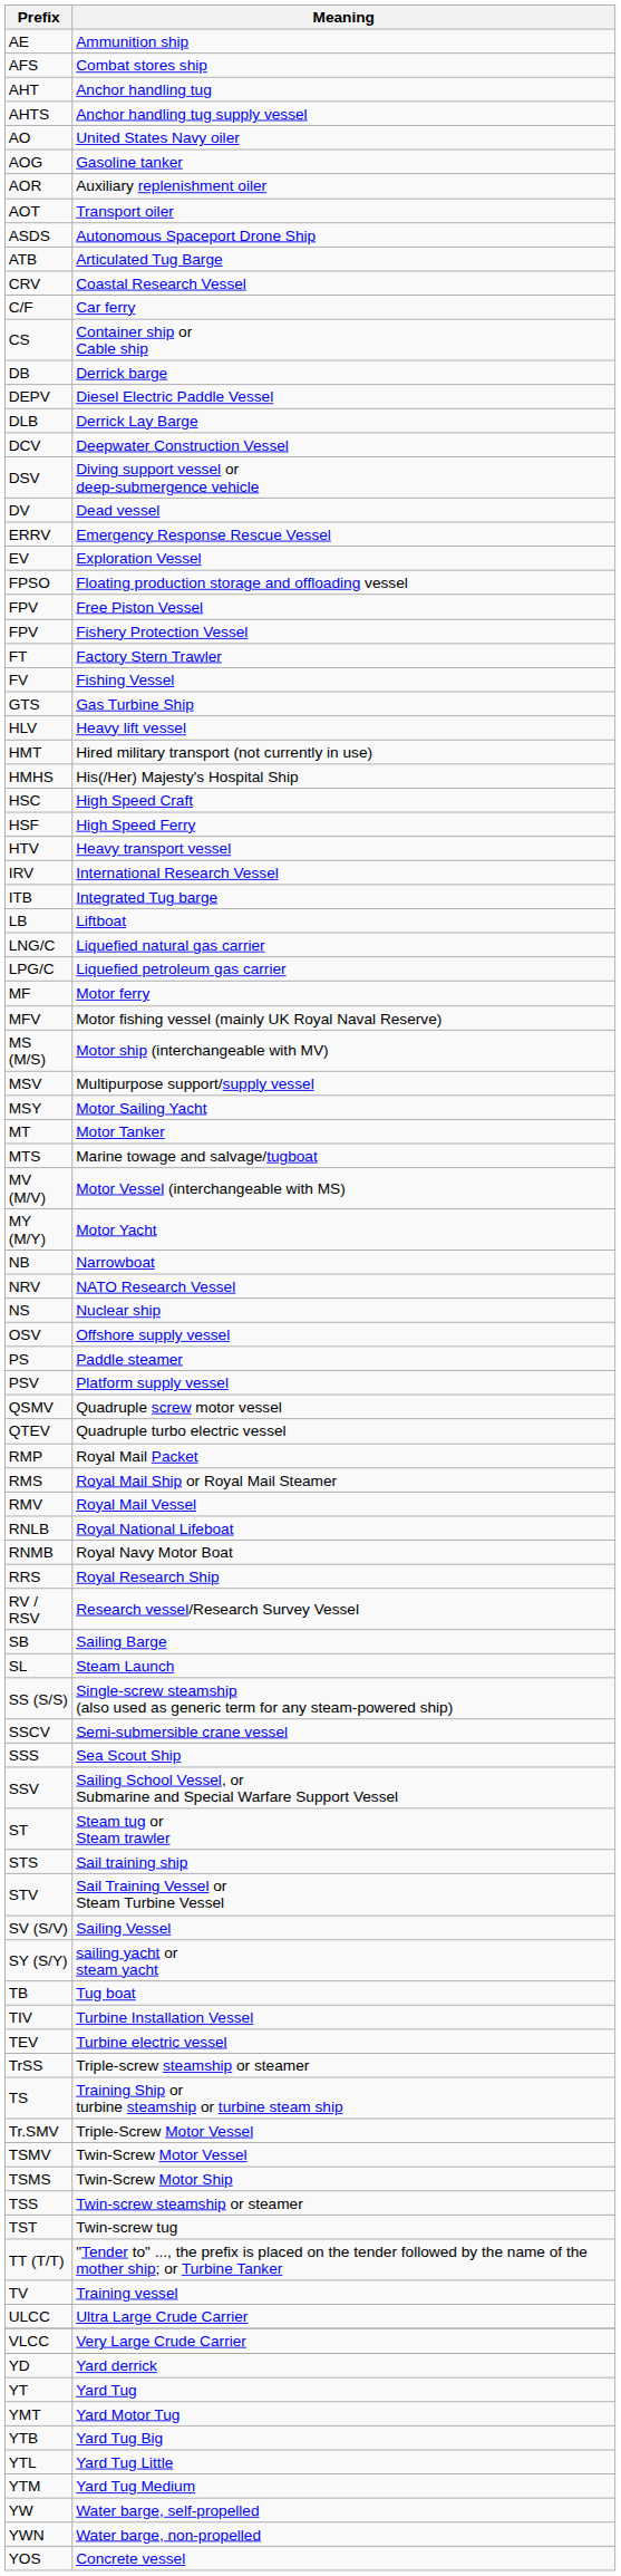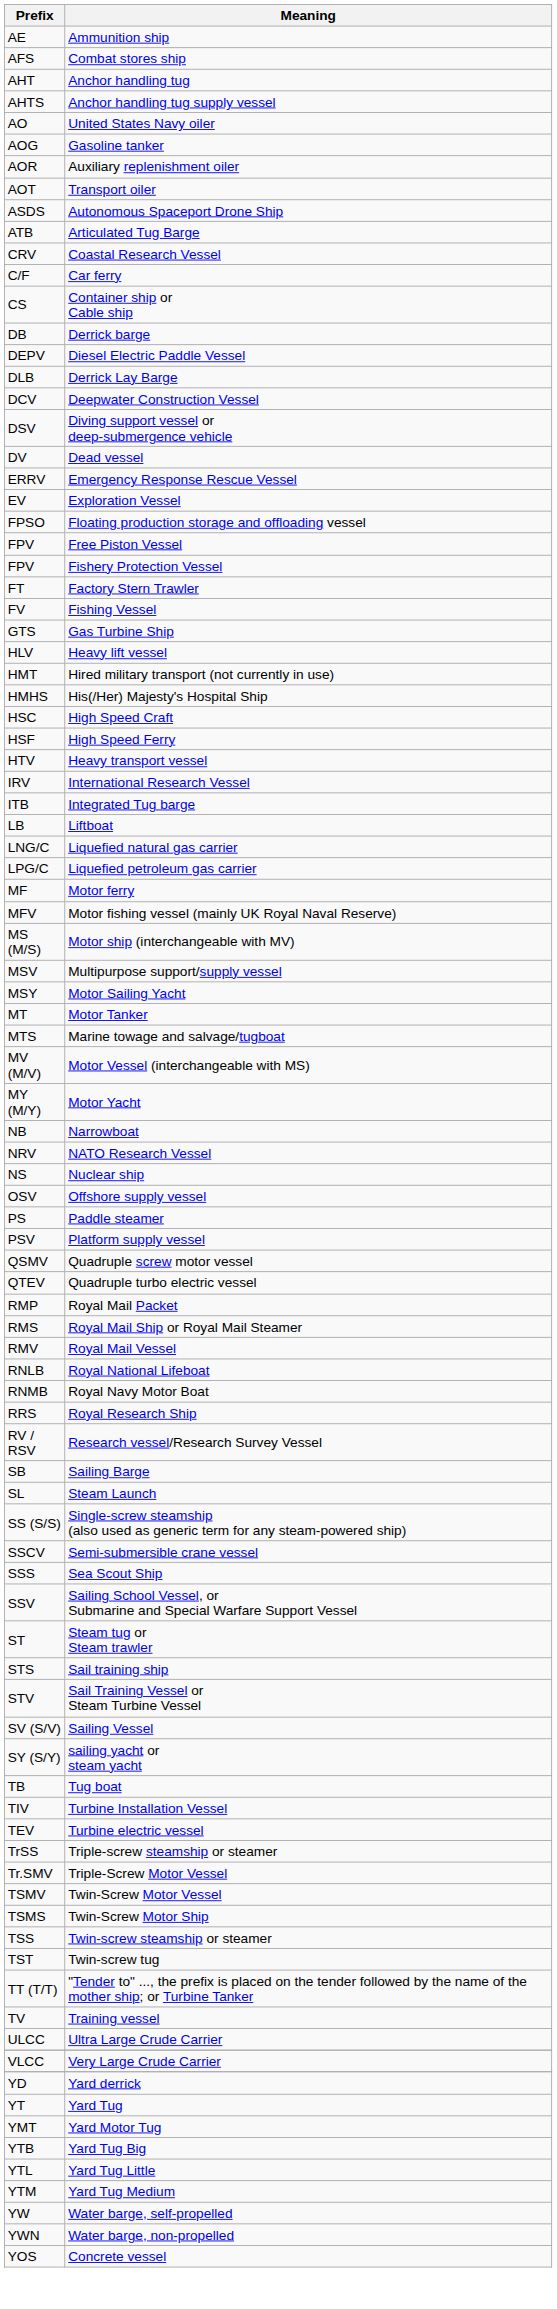- row: TS | Training Ship or turbine steamship or turbine steam ship
